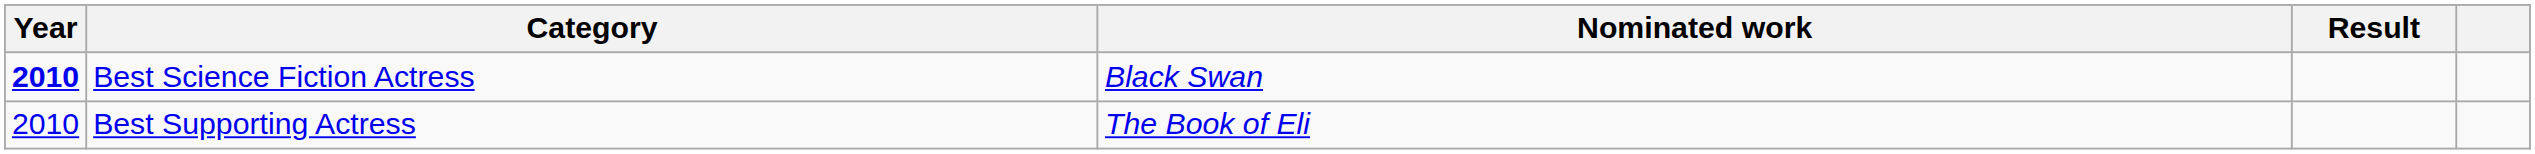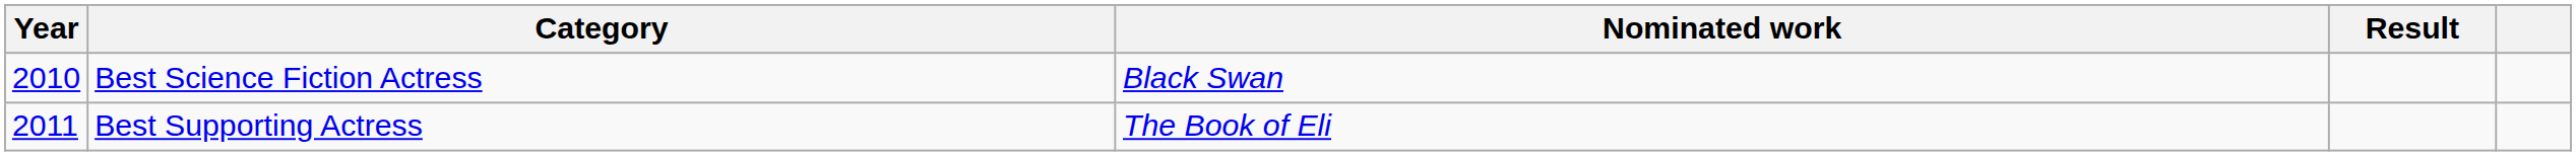Best Science Fiction Actress | Year: bold -> normal
Best Supporting Actress | Year: 2010 -> 2011
